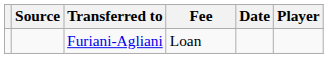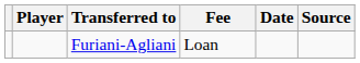columns swapped: Player <-> Source
